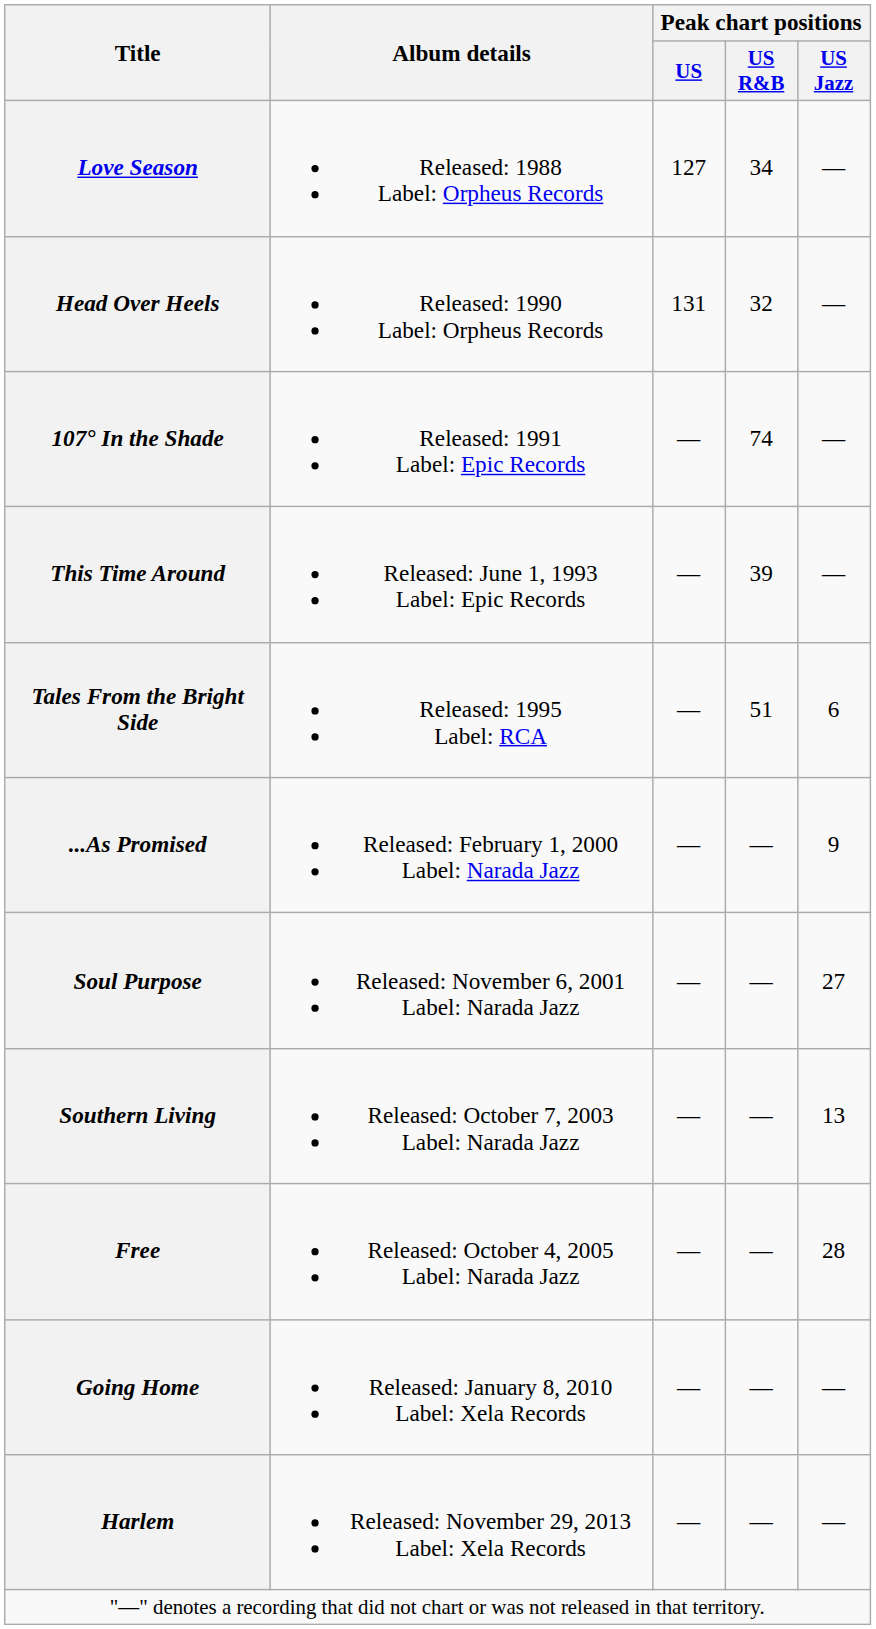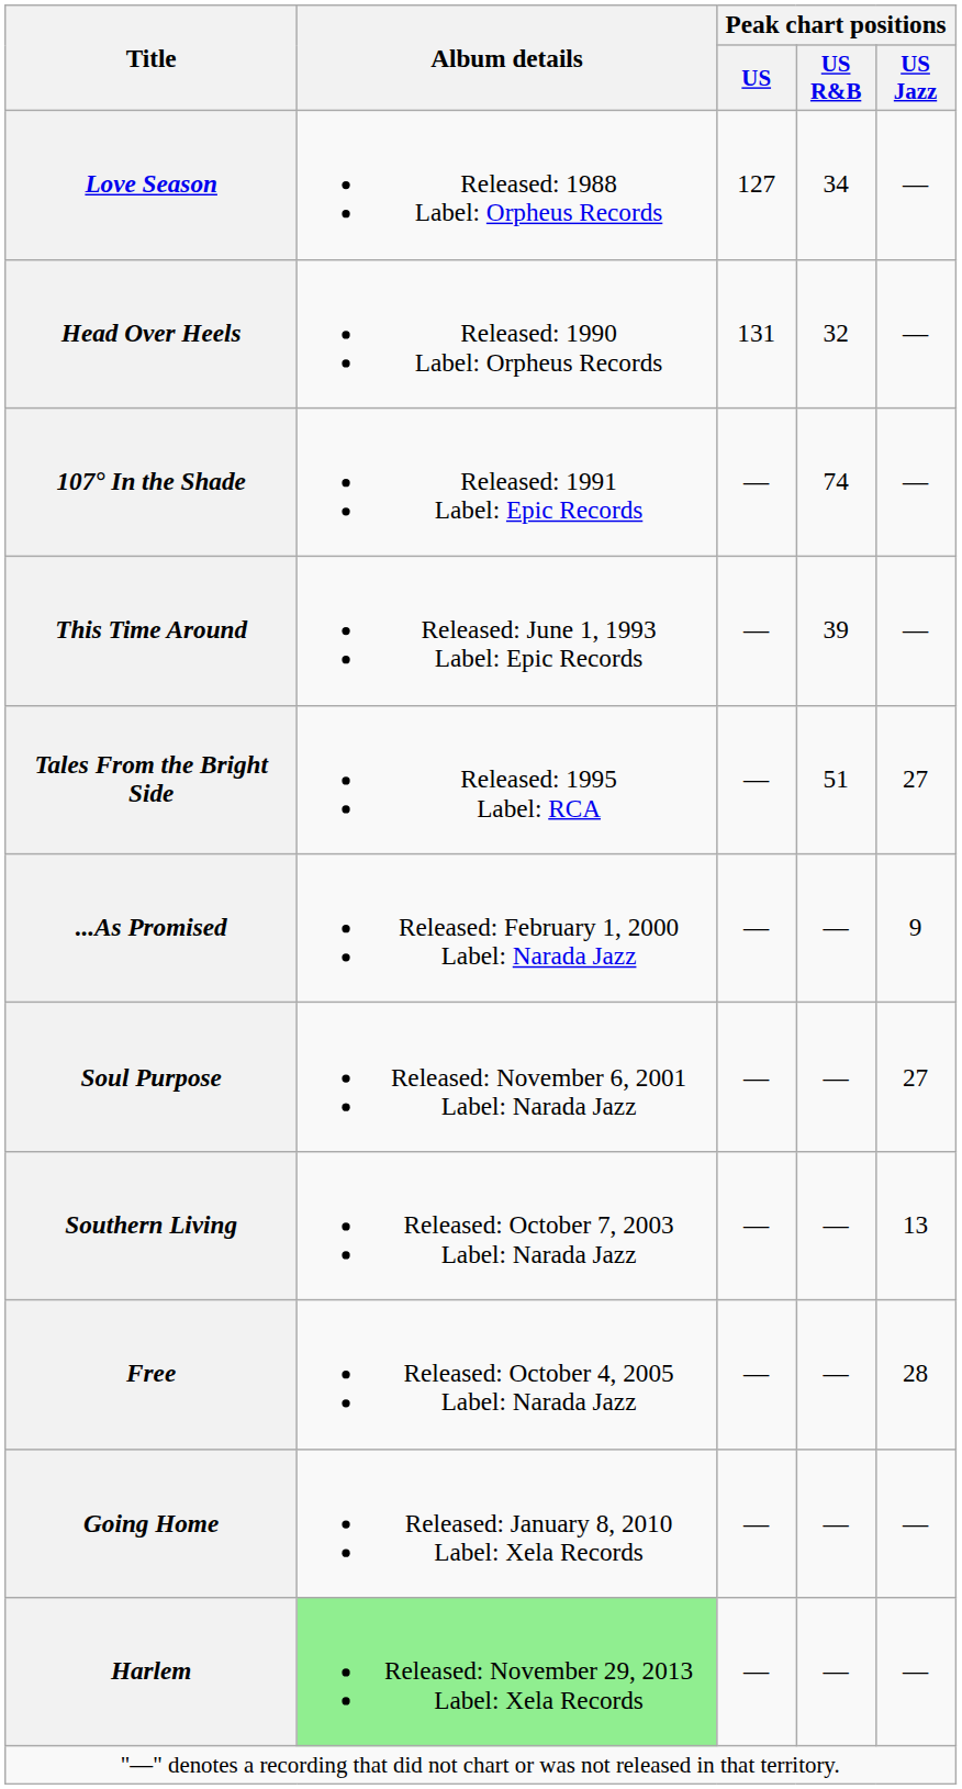Tales From the Bright Side | Peak chart positions / US Jazz: 6 -> 27
Harlem | Album details: no background -> lightgreen background
